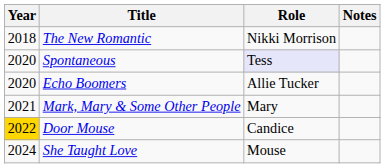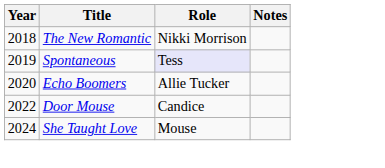Spontaneous | Year: 2020 -> 2019
- row: 2021 | Mark, Mary & Some Other People | Mary
Door Mouse | Year: gold background -> no background
